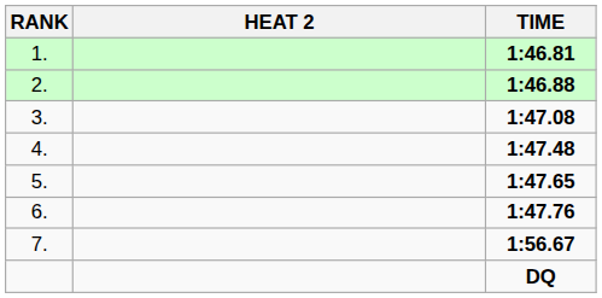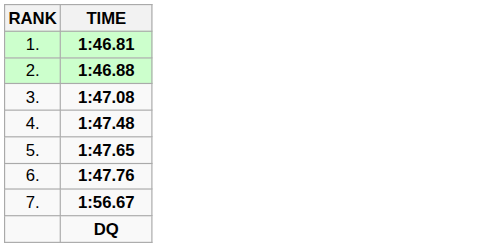- column: HEAT 2
